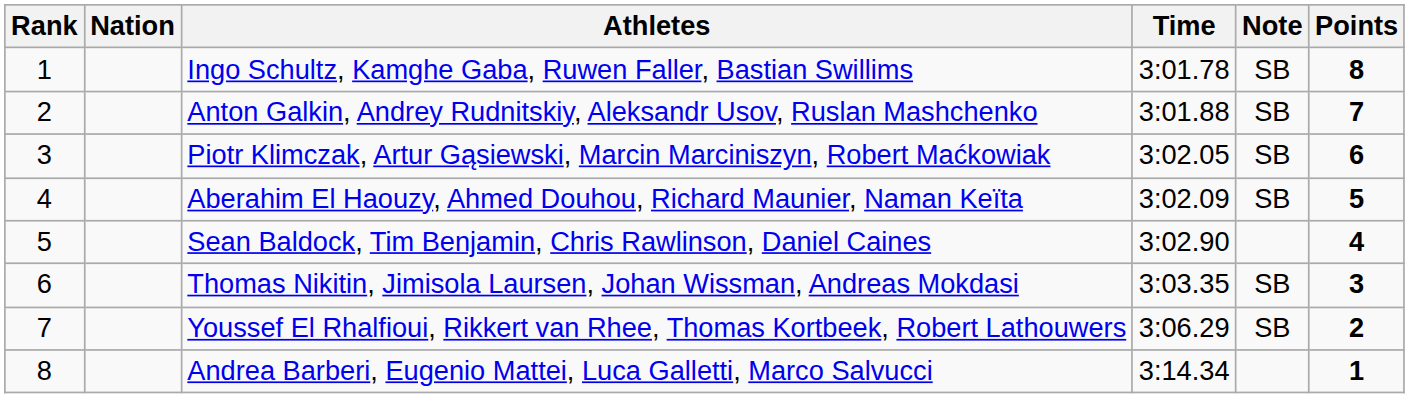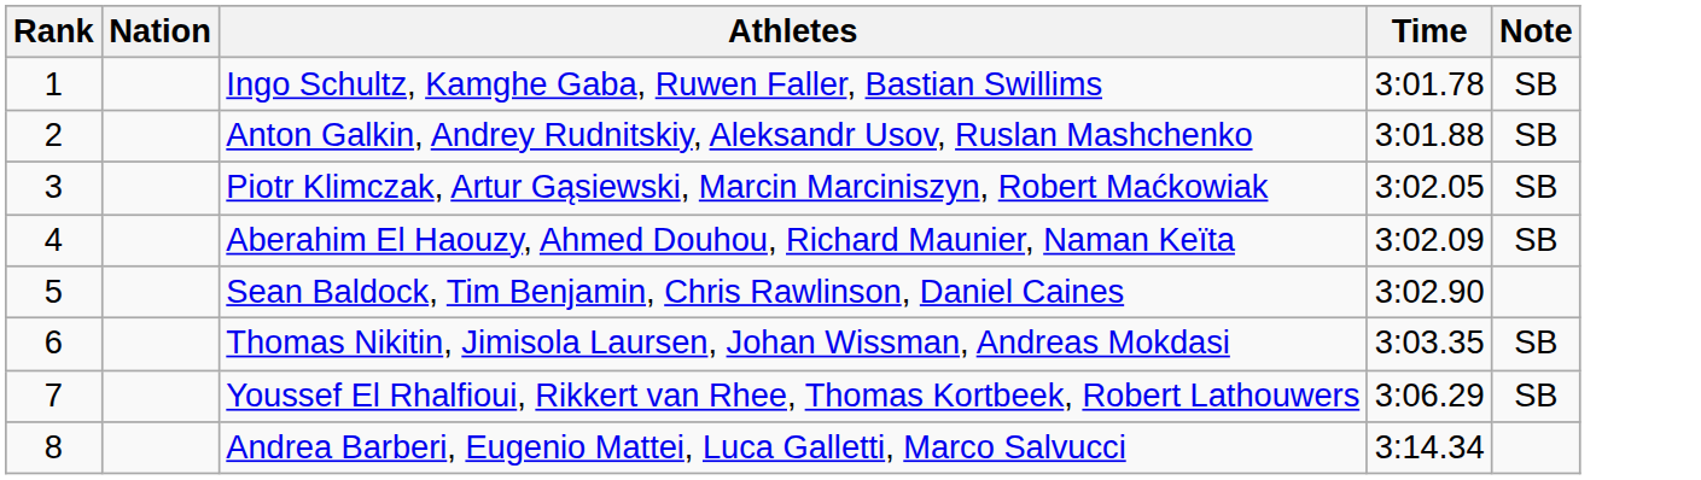- column: Points | 8 | 7 | 6 | 5 | 4 | 3 | 2 | 1
